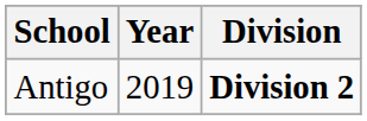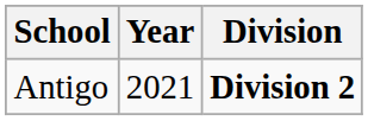Antigo | Year: 2019 -> 2021
